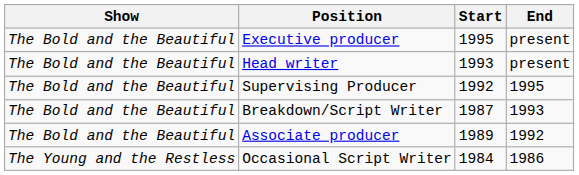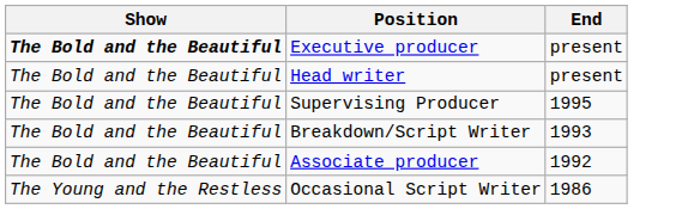- column: Start | 1995 | 1993 | 1992 | 1987 | 1989 | 1984
Executive producer | Show: normal -> bold
